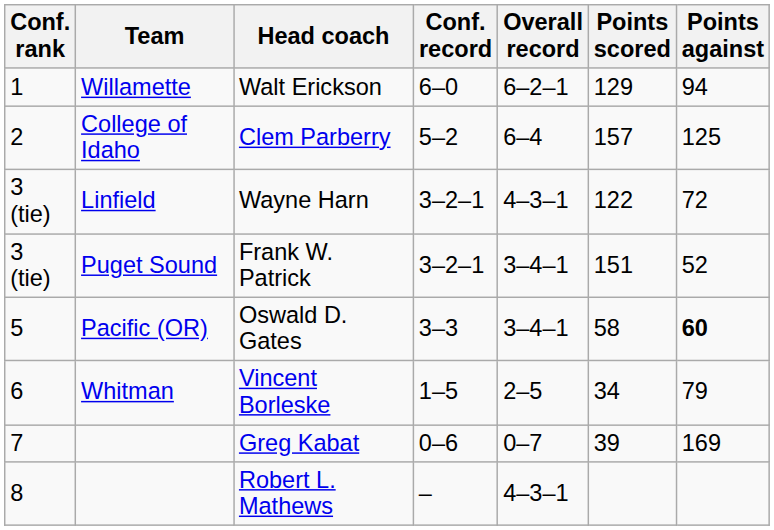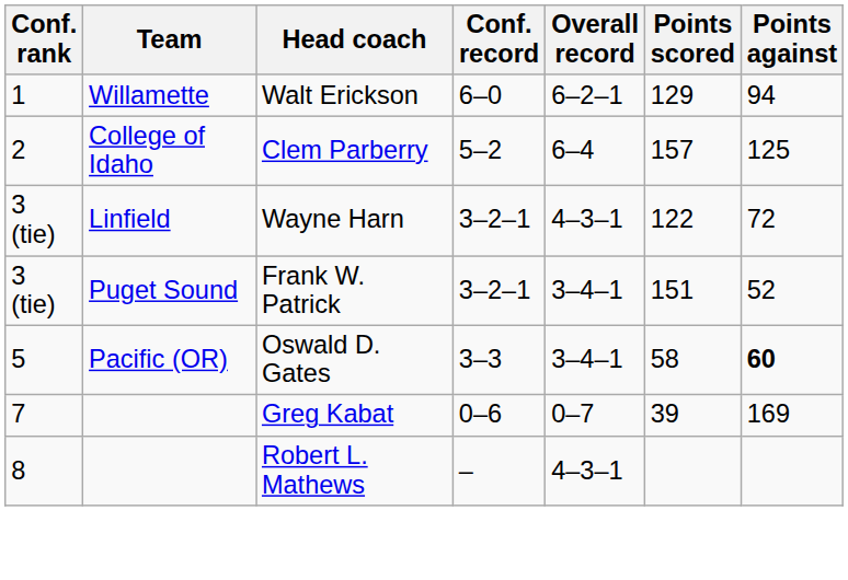- row: 6 | Whitman | Vincent Borleske | 1–5 | 2–5 | 34 | 79
